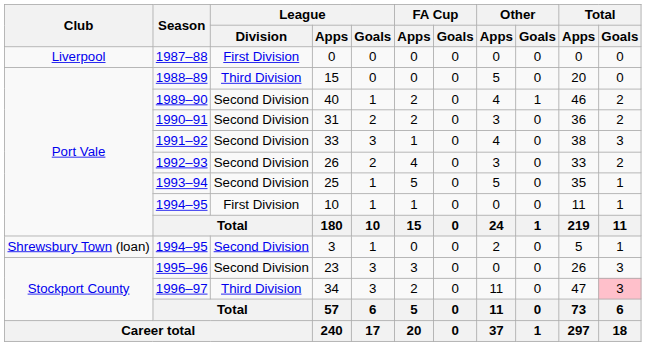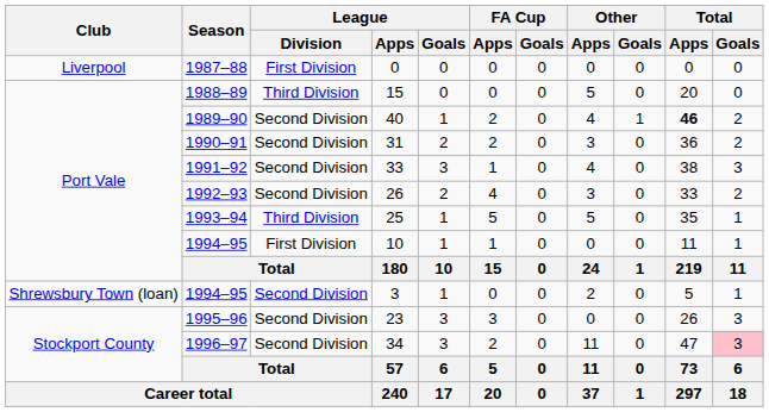40 | Total / Apps: normal -> bold
25 | League / Division: Second Division -> Third Division
34 | League / Division: Third Division -> Second Division
